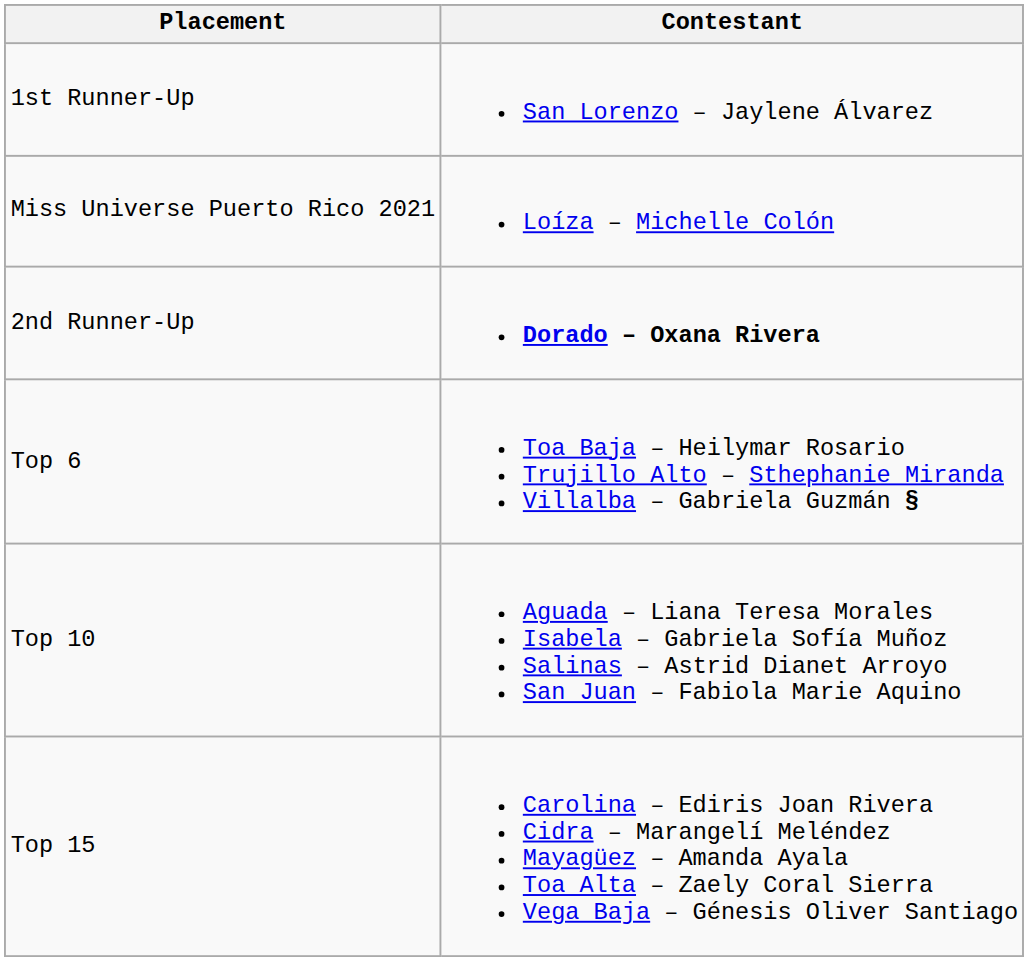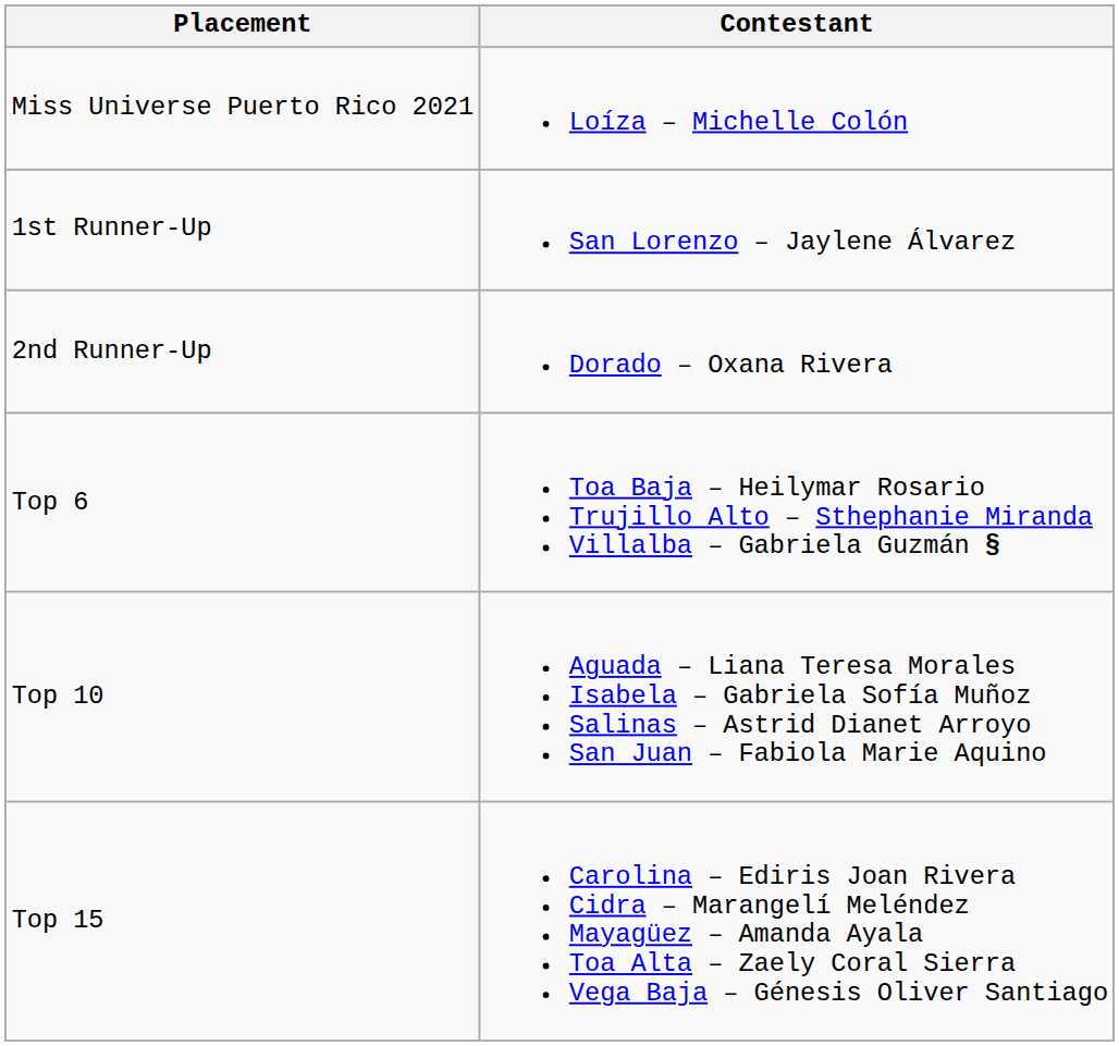rows swapped: Miss Universe Puerto Rico 2021 <-> 1st Runner-Up
2nd Runner-Up | Contestant: bold -> normal
